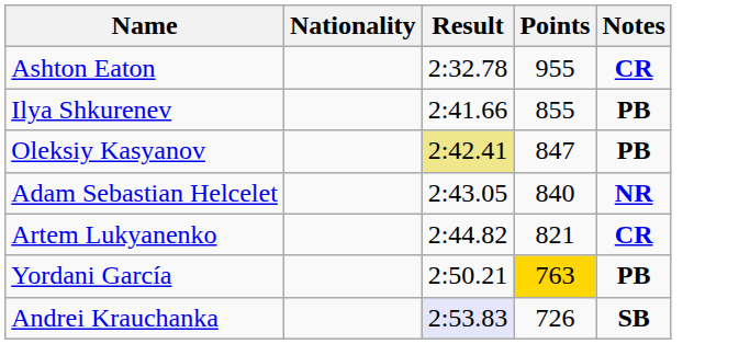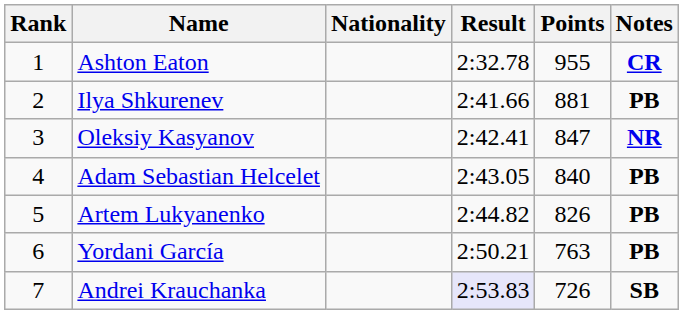+ column: Rank | 1 | 2 | 3 | 4 | 5 | 6 | 7
Ilya Shkurenev | Points: 855 -> 881
Oleksiy Kasyanov | Result: khaki background -> no background
Oleksiy Kasyanov | Notes: PB -> NR
Adam Sebastian Helcelet | Notes: NR -> PB
Artem Lukyanenko | Points: 821 -> 826
Artem Lukyanenko | Notes: CR -> PB
Yordani García | Points: gold background -> no background
